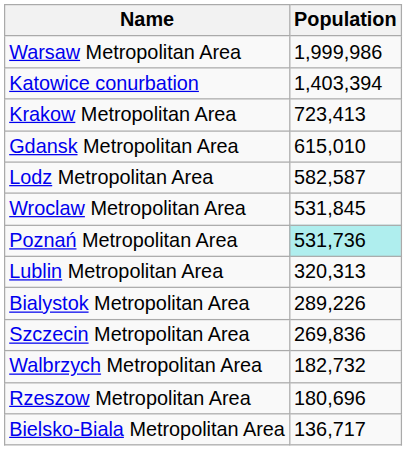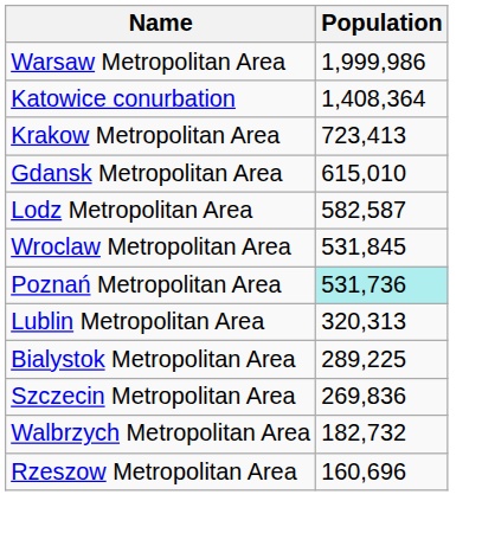Katowice conurbation | Population: 1,403,394 -> 1,408,364
Bialystok Metropolitan Area | Population: 289,226 -> 289,225
Rzeszow Metropolitan Area | Population: 180,696 -> 160,696
- row: Bielsko-Biala Metropolitan Area | 136,717
